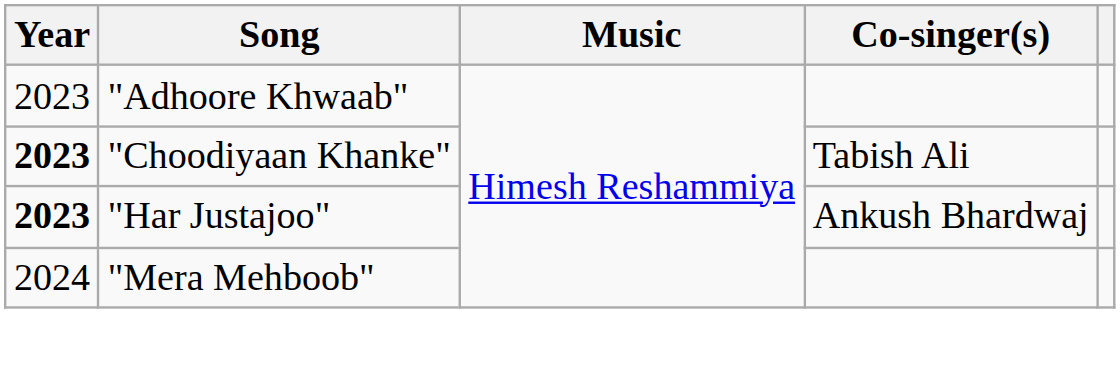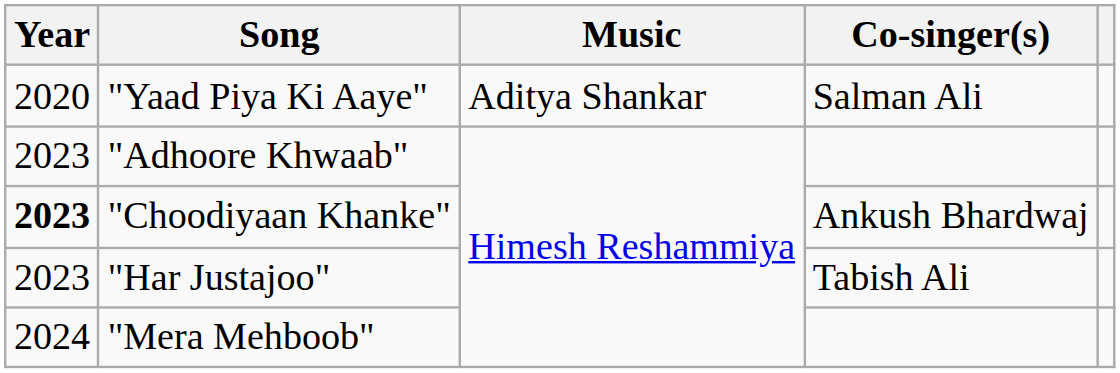+ row: 2020 | "Yaad Piya Ki Aaye" | Aditya Shankar | Salman Ali
"Choodiyaan Khanke" | Co-singer(s): Tabish Ali -> Ankush Bhardwaj
"Har Justajoo" | Year: bold -> normal
"Har Justajoo" | Co-singer(s): Ankush Bhardwaj -> Tabish Ali
